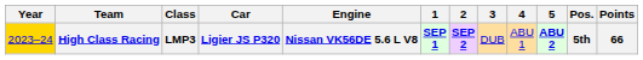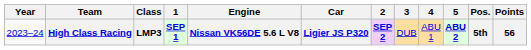columns swapped: Car <-> 1
High Class Racing | Year: gold background -> no background
High Class Racing | Points: 66 -> 56
